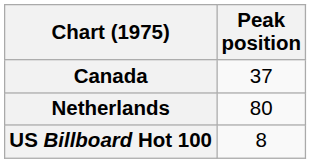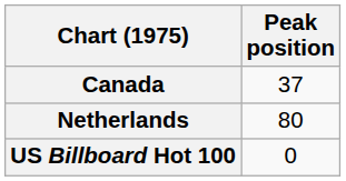US Billboard Hot 100 | Peak position: 8 -> 0
